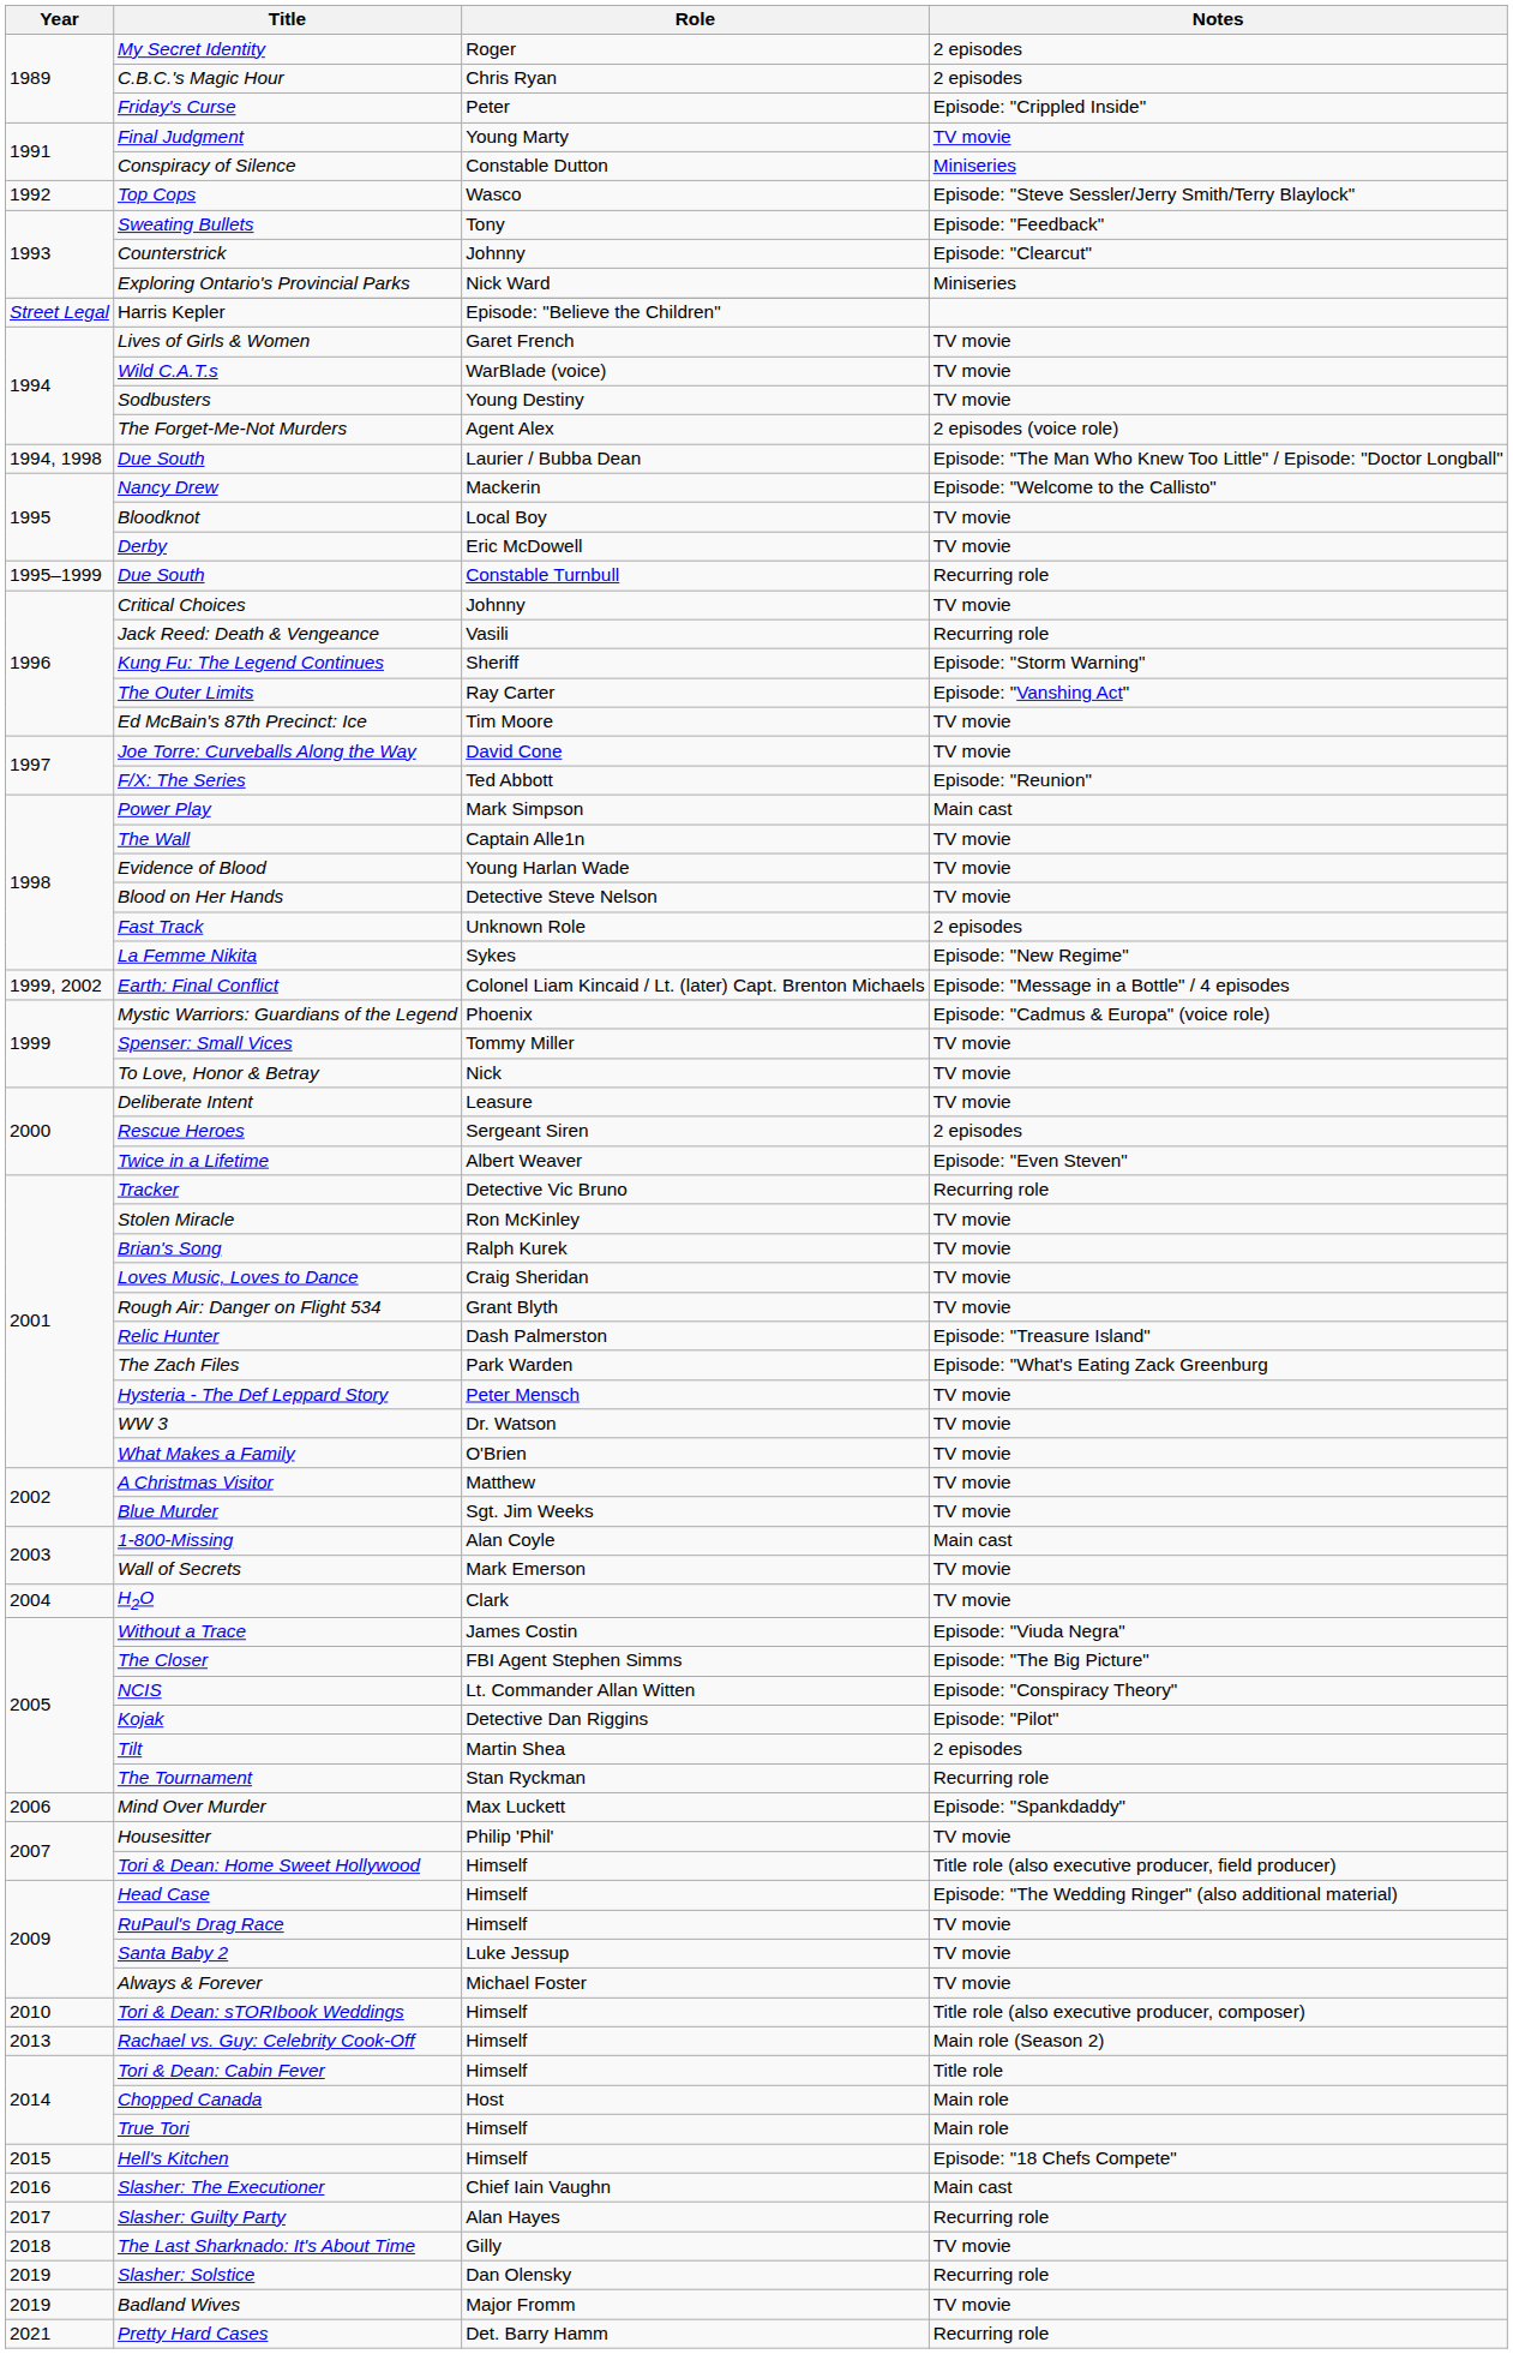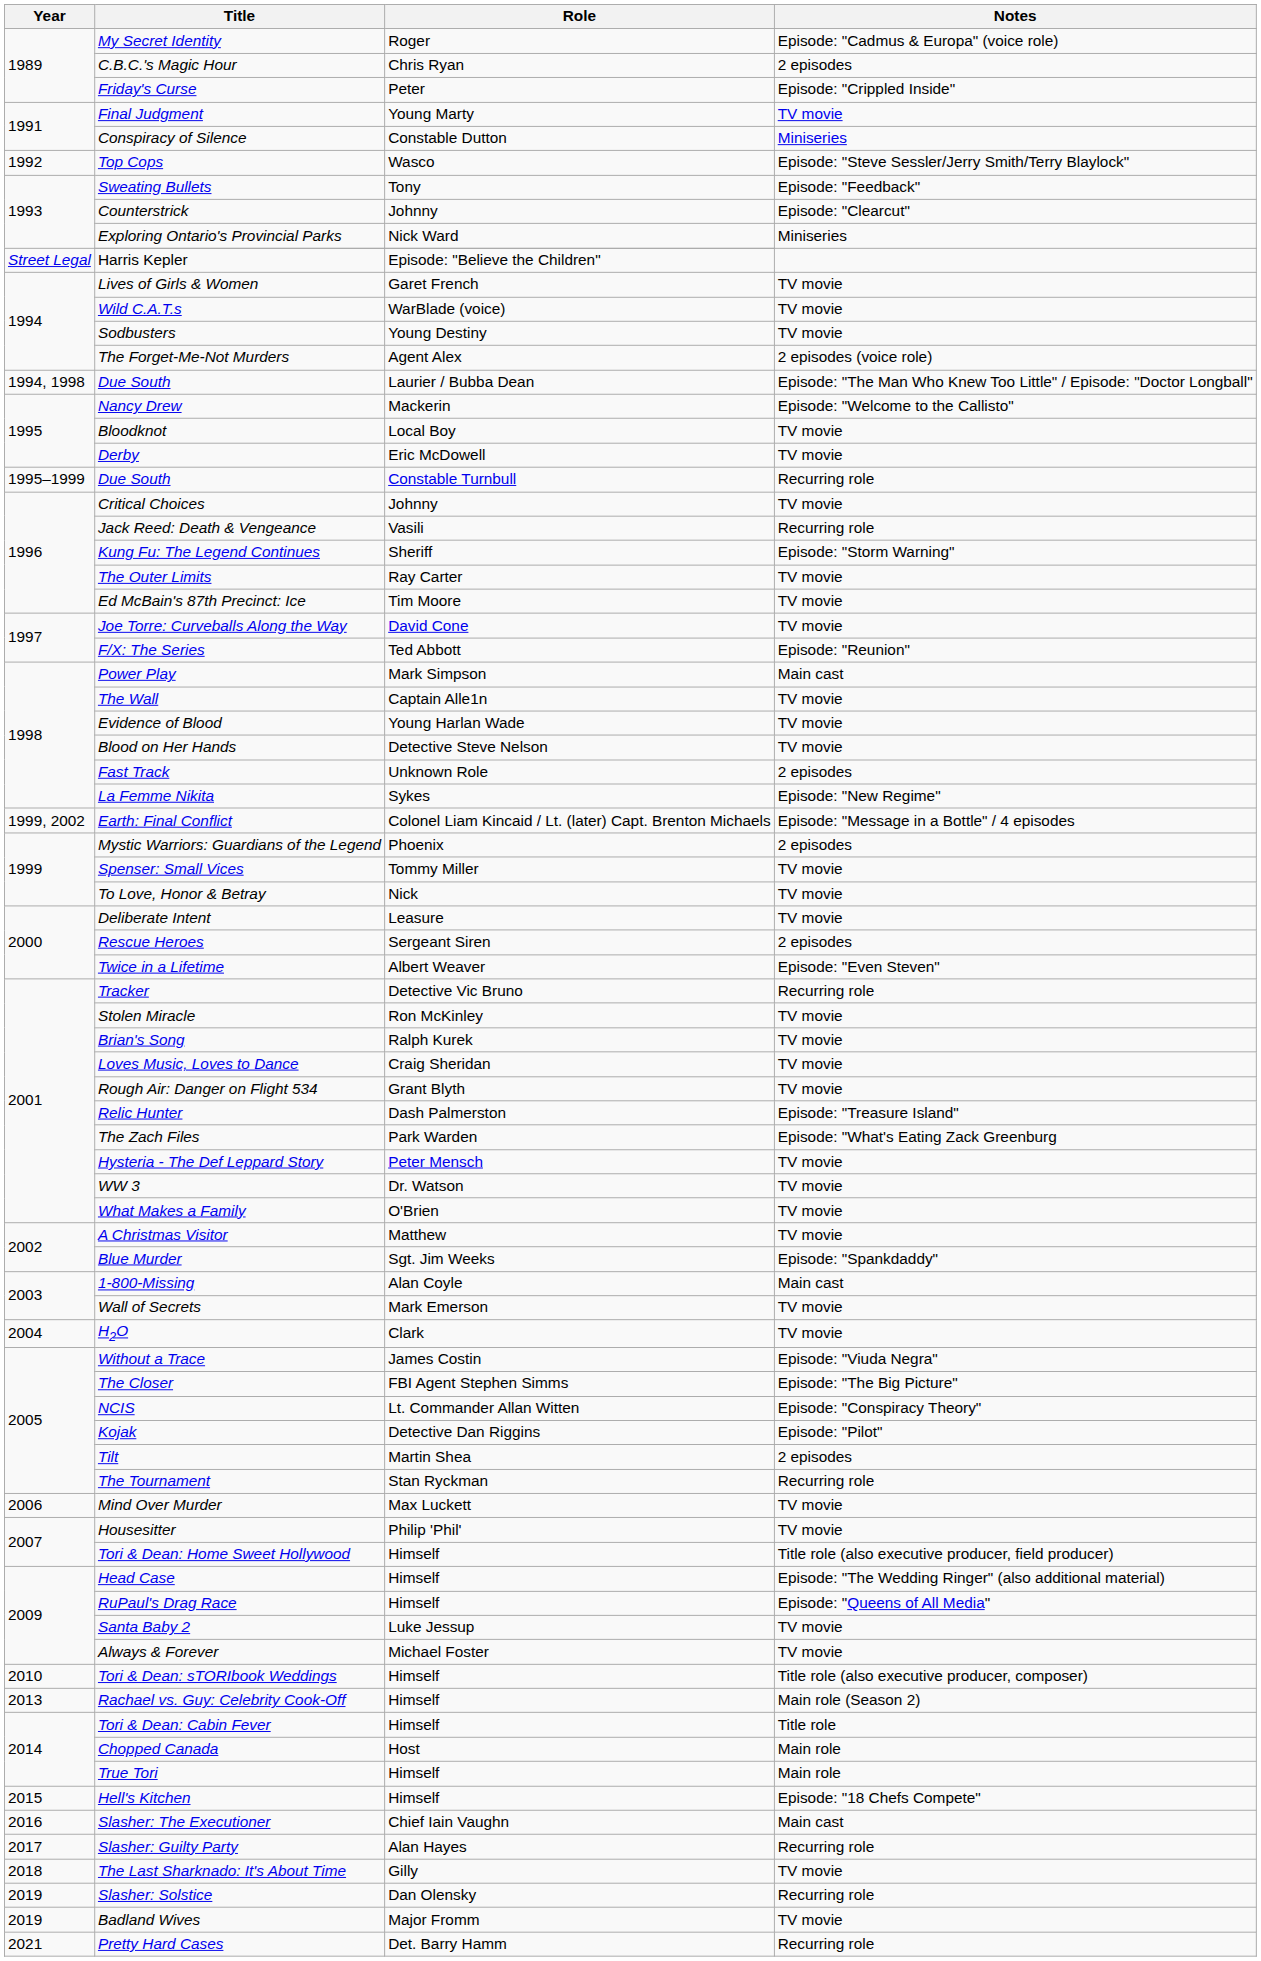My Secret Identity | Notes: 2 episodes -> Episode: "Cadmus & Europa" (voice role)
The Outer Limits | Notes: Episode: "Vanshing Act" -> TV movie
Mystic Warriors: Guardians of the Legend | Notes: Episode: "Cadmus & Europa" (voice role) -> 2 episodes
Blue Murder | Notes: TV movie -> Episode: "Spankdaddy"
Mind Over Murder | Notes: Episode: "Spankdaddy" -> TV movie
RuPaul's Drag Race | Notes: TV movie -> Episode: "Queens of All Media"
